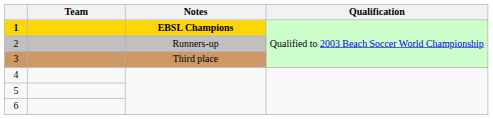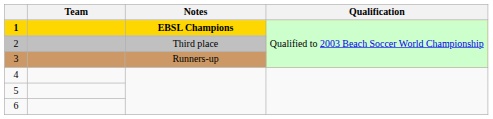2 | Notes: Runners-up -> Third place
3 | Notes: Third place -> Runners-up
